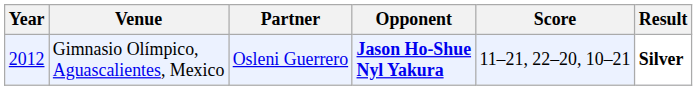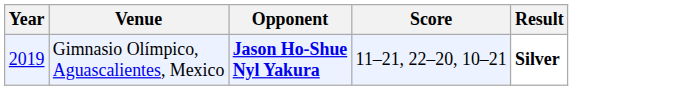- column: Partner | Osleni Guerrero
Gimnasio Olímpico, Aguascalientes, Mexico | Year: 2012 -> 2019
